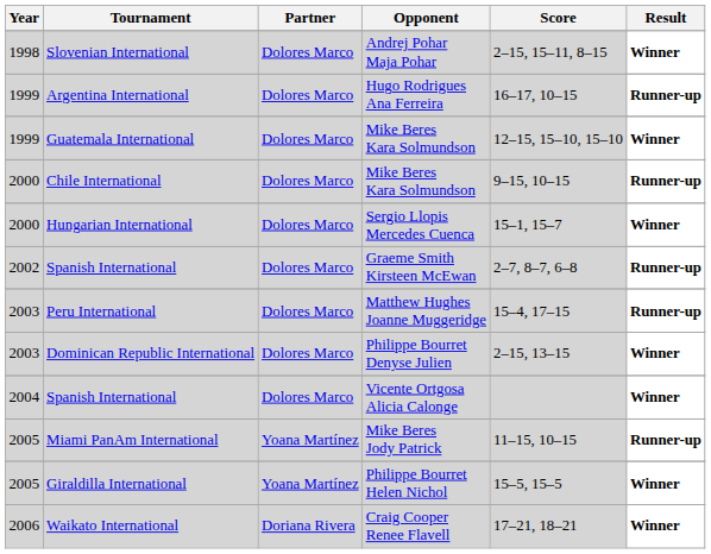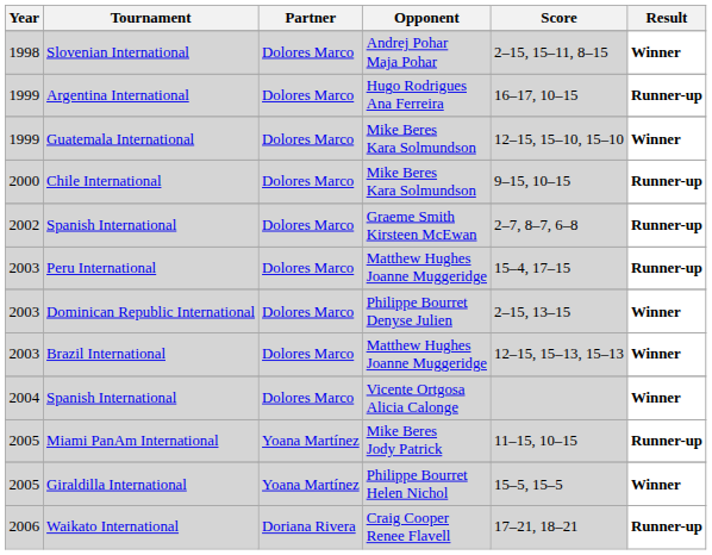- row: 2000 | Hungarian International | Dolores Marco | Sergio Llopis Mercedes Cuenca | 15–1, 15–7 | Winner
+ row: 2003 | Brazil International | Dolores Marco | Matthew Hughes Joanne Muggeridge | 12–15, 15–13, 15–13 | Winner
Waikato International | Result: Winner -> Runner-up
